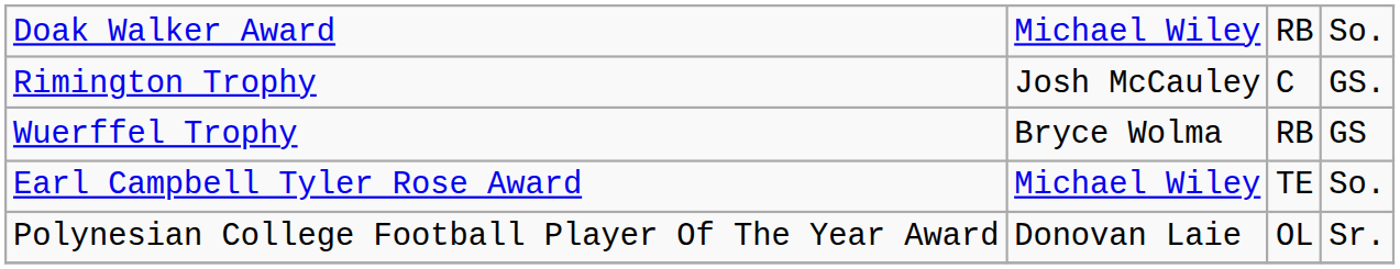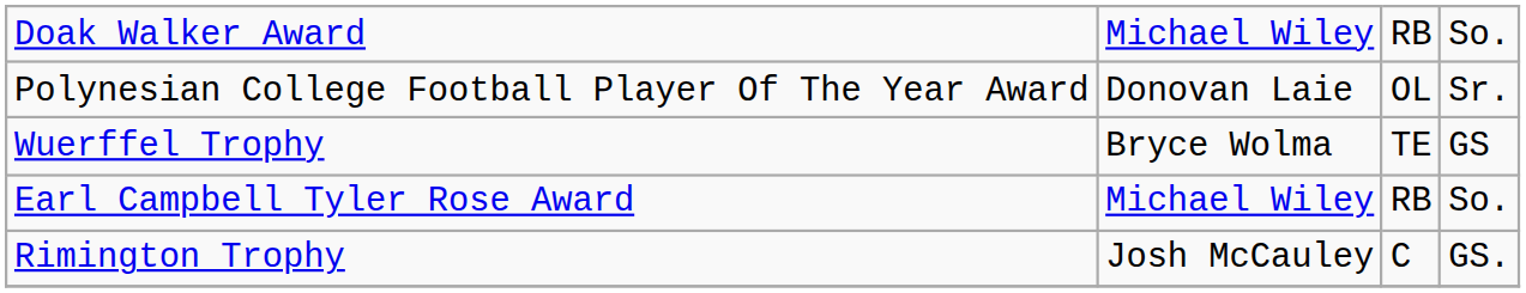rows swapped: Rimington Trophy <-> Polynesian College Football Player Of The Year Award
Wuerffel Trophy | column 3: RB -> TE
Earl Campbell Tyler Rose Award | column 3: TE -> RB
